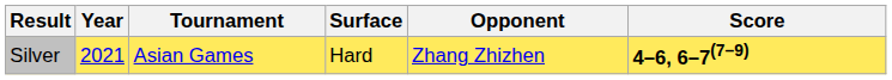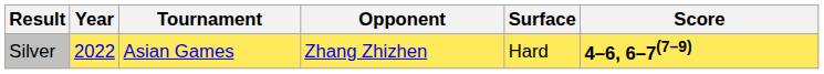columns swapped: Surface <-> Opponent
Silver | Year: 2021 -> 2022
